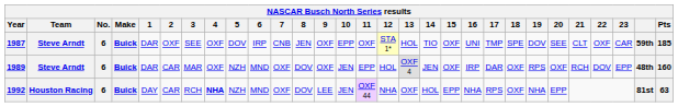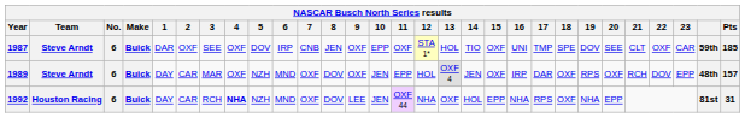1989 | 1: DAR -> DAY
1989 | Pts: 160 -> 157
1992 | Pts: 63 -> 31
